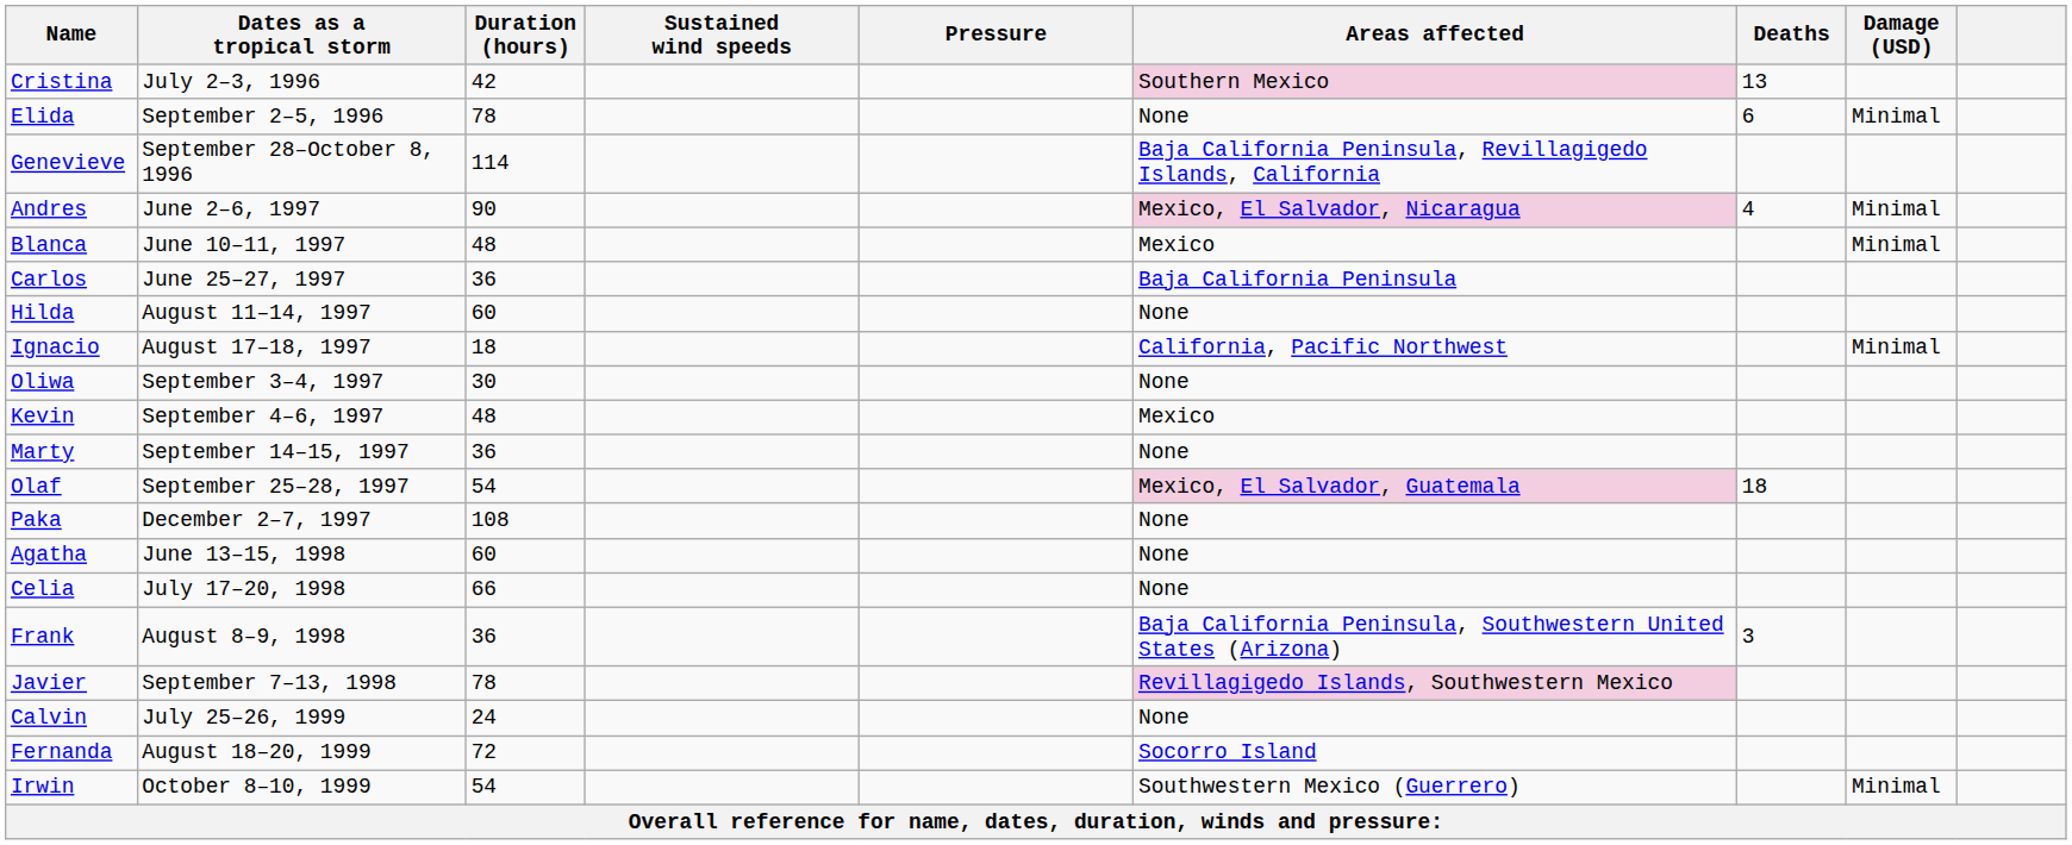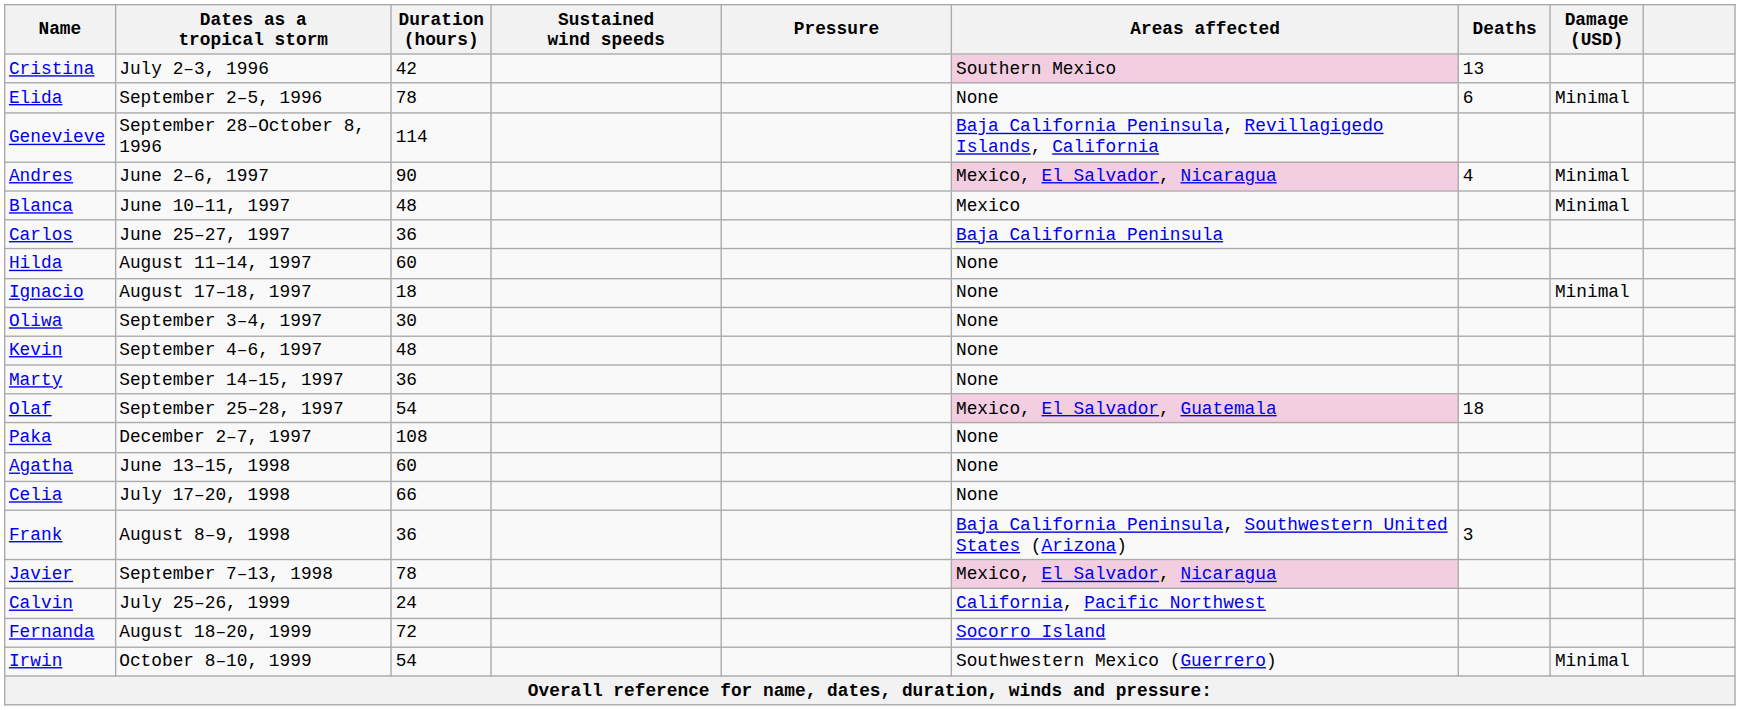Ignacio | Areas affected: California, Pacific Northwest -> None
Kevin | Areas affected: Mexico -> None
Javier | Areas affected: Revillagigedo Islands, Southwestern Mexico -> Mexico, El Salvador, Nicaragua
Calvin | Areas affected: None -> California, Pacific Northwest
